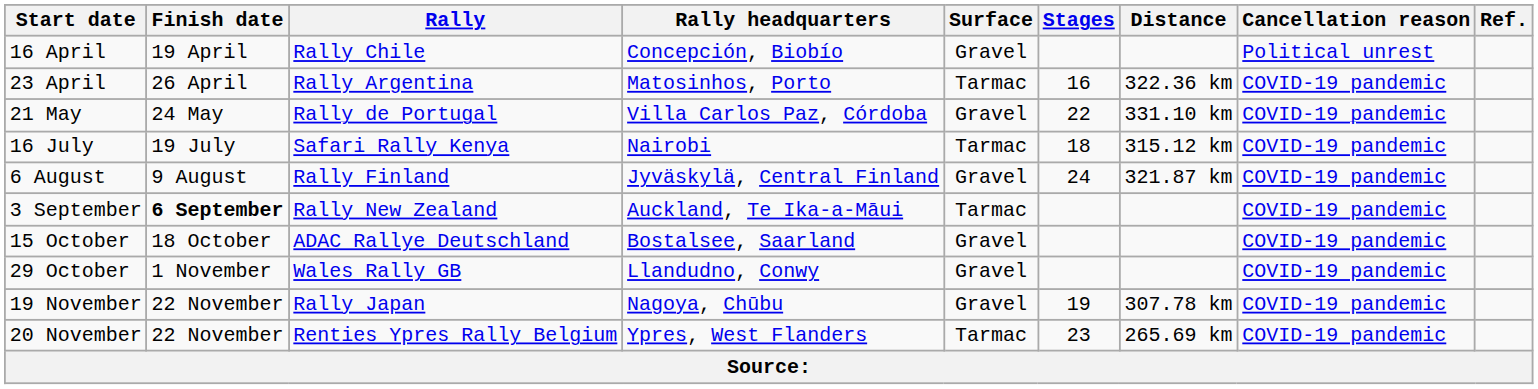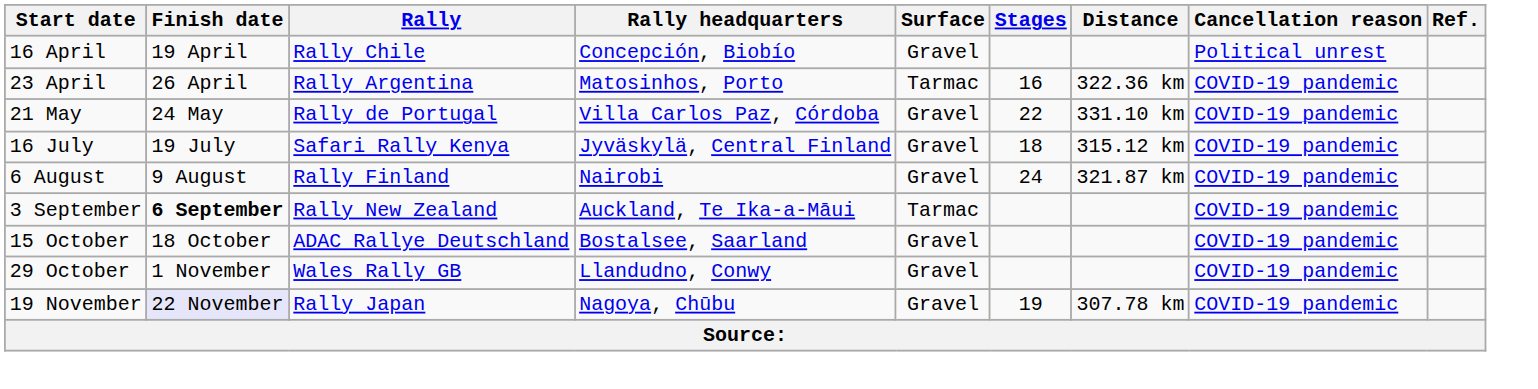16 July | Rally headquarters: Nairobi -> Jyväskylä, Central Finland
16 July | Surface: Tarmac -> Gravel
6 August | Rally headquarters: Jyväskylä, Central Finland -> Nairobi
19 November | Finish date: no background -> lavender background
- row: 20 November | 22 November | Renties Ypres Rally Belgium | Ypres, West Flanders | Tarmac | 23 | 265.69 km | COVID-19 pandemic
